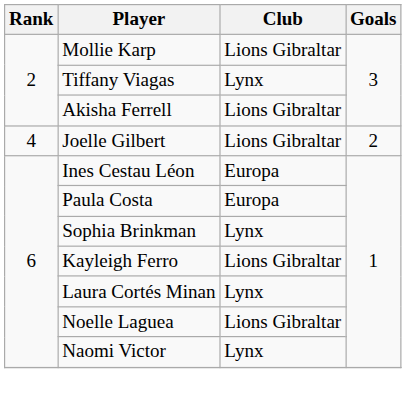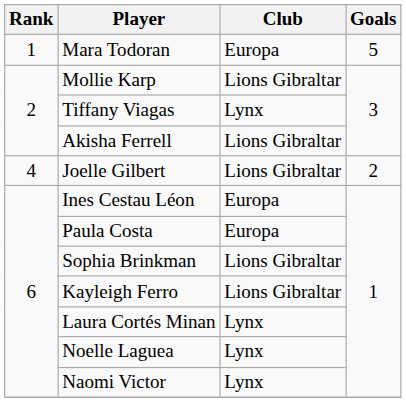+ row: 1 | Mara Todoran | Europa | 5
Sophia Brinkman | Club: Lynx -> Lions Gibraltar
Noelle Laguea | Club: Lions Gibraltar -> Lynx
